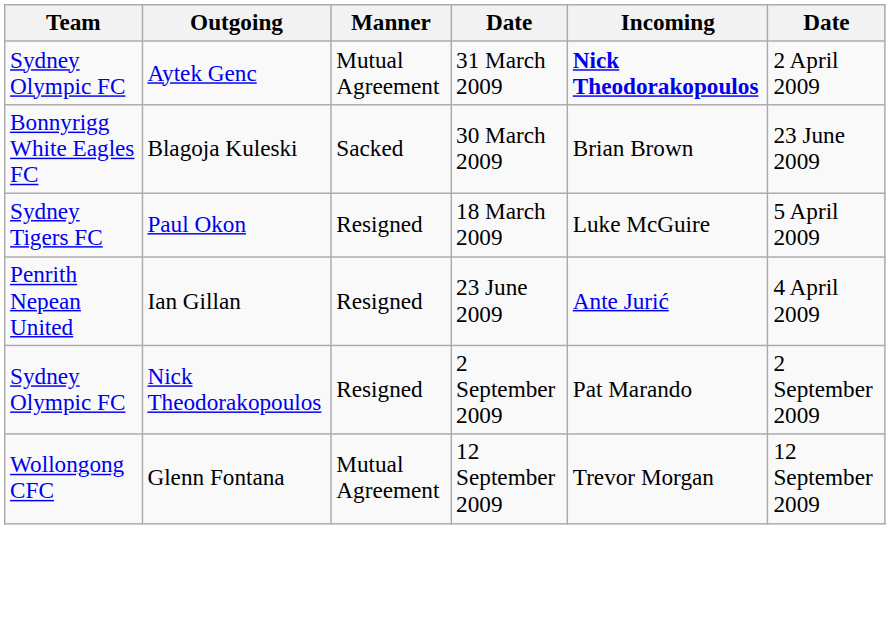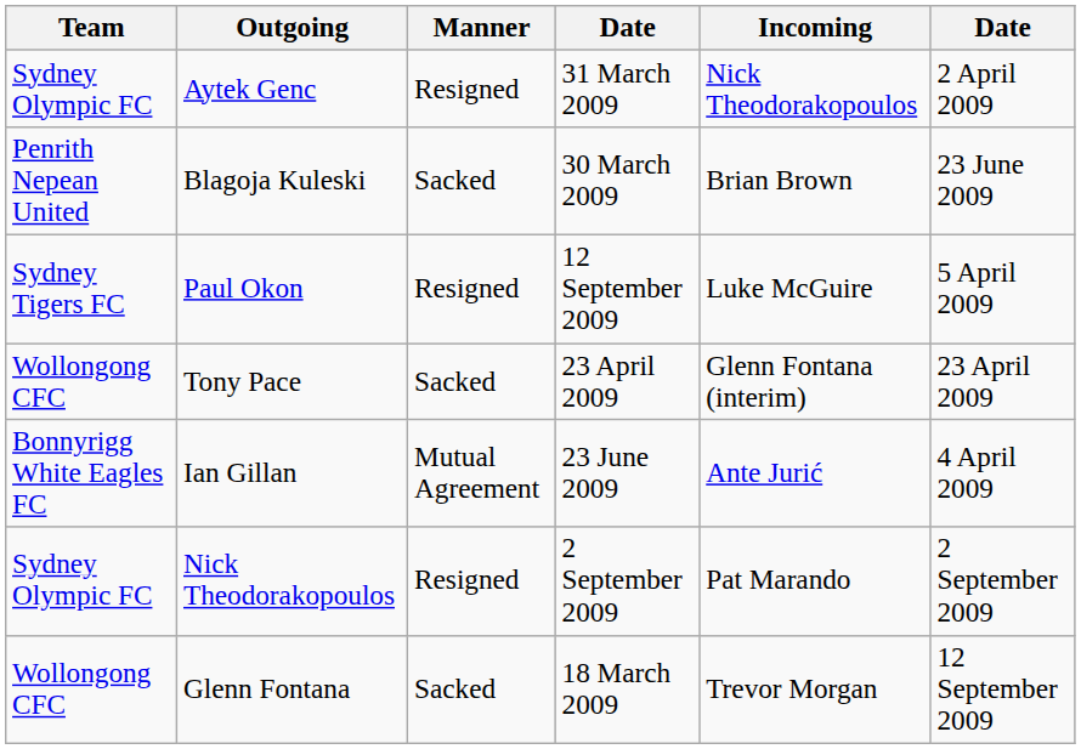Aytek Genc | Manner: Mutual Agreement -> Resigned
Aytek Genc | Incoming: bold -> normal
Blagoja Kuleski | Team: Bonnyrigg White Eagles FC -> Penrith Nepean United
Paul Okon | column 4: 18 March 2009 -> 12 September 2009
+ row: Wollongong CFC | Tony Pace | Sacked | 23 April 2009 | Glenn Fontana (interim) | 23 April 2009
Ian Gillan | Team: Penrith Nepean United -> Bonnyrigg White Eagles FC
Ian Gillan | Manner: Resigned -> Mutual Agreement
Glenn Fontana | Manner: Mutual Agreement -> Sacked
Glenn Fontana | column 4: 12 September 2009 -> 18 March 2009
